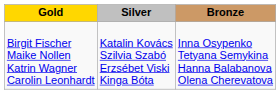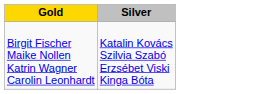- column: Bronze | Inna Osypenko Tetyana Semykina Hanna Balabanova Olena Cherevatova
